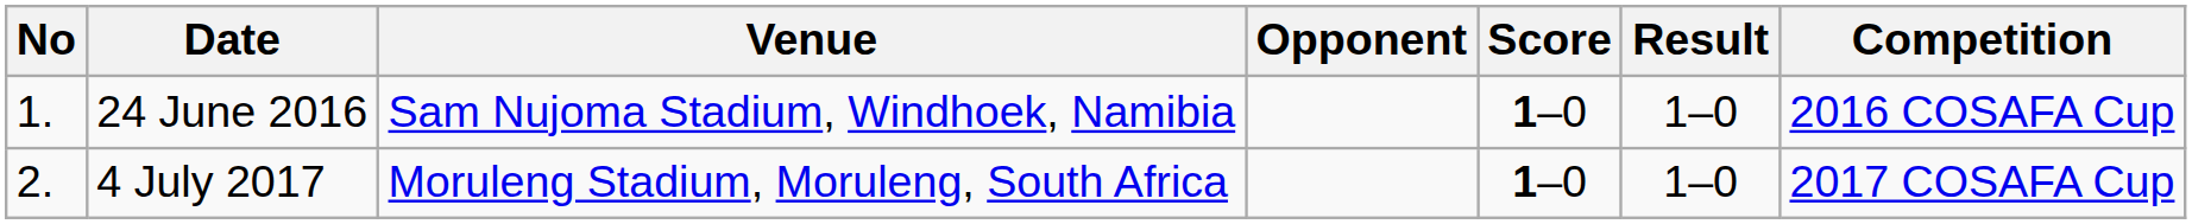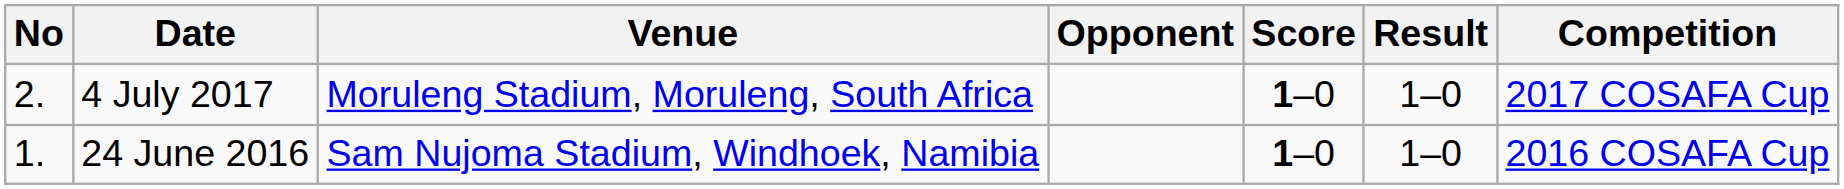rows swapped: 24 June 2016 <-> 4 July 2017
